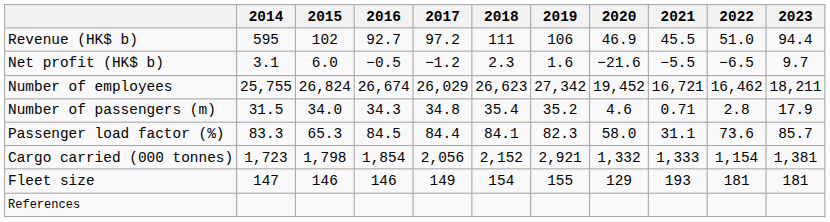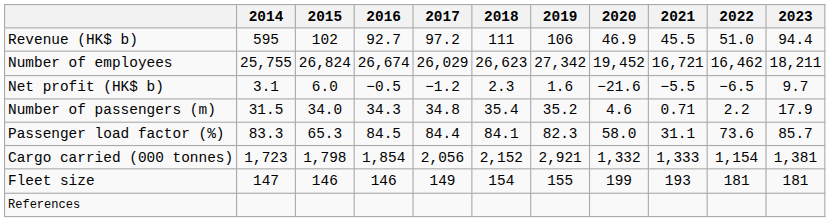rows swapped: Net profit (HK$ b) <-> Number of employees
Number of passengers (m) | 2022: 2.8 -> 2.2
Fleet size | 2020: 129 -> 199
